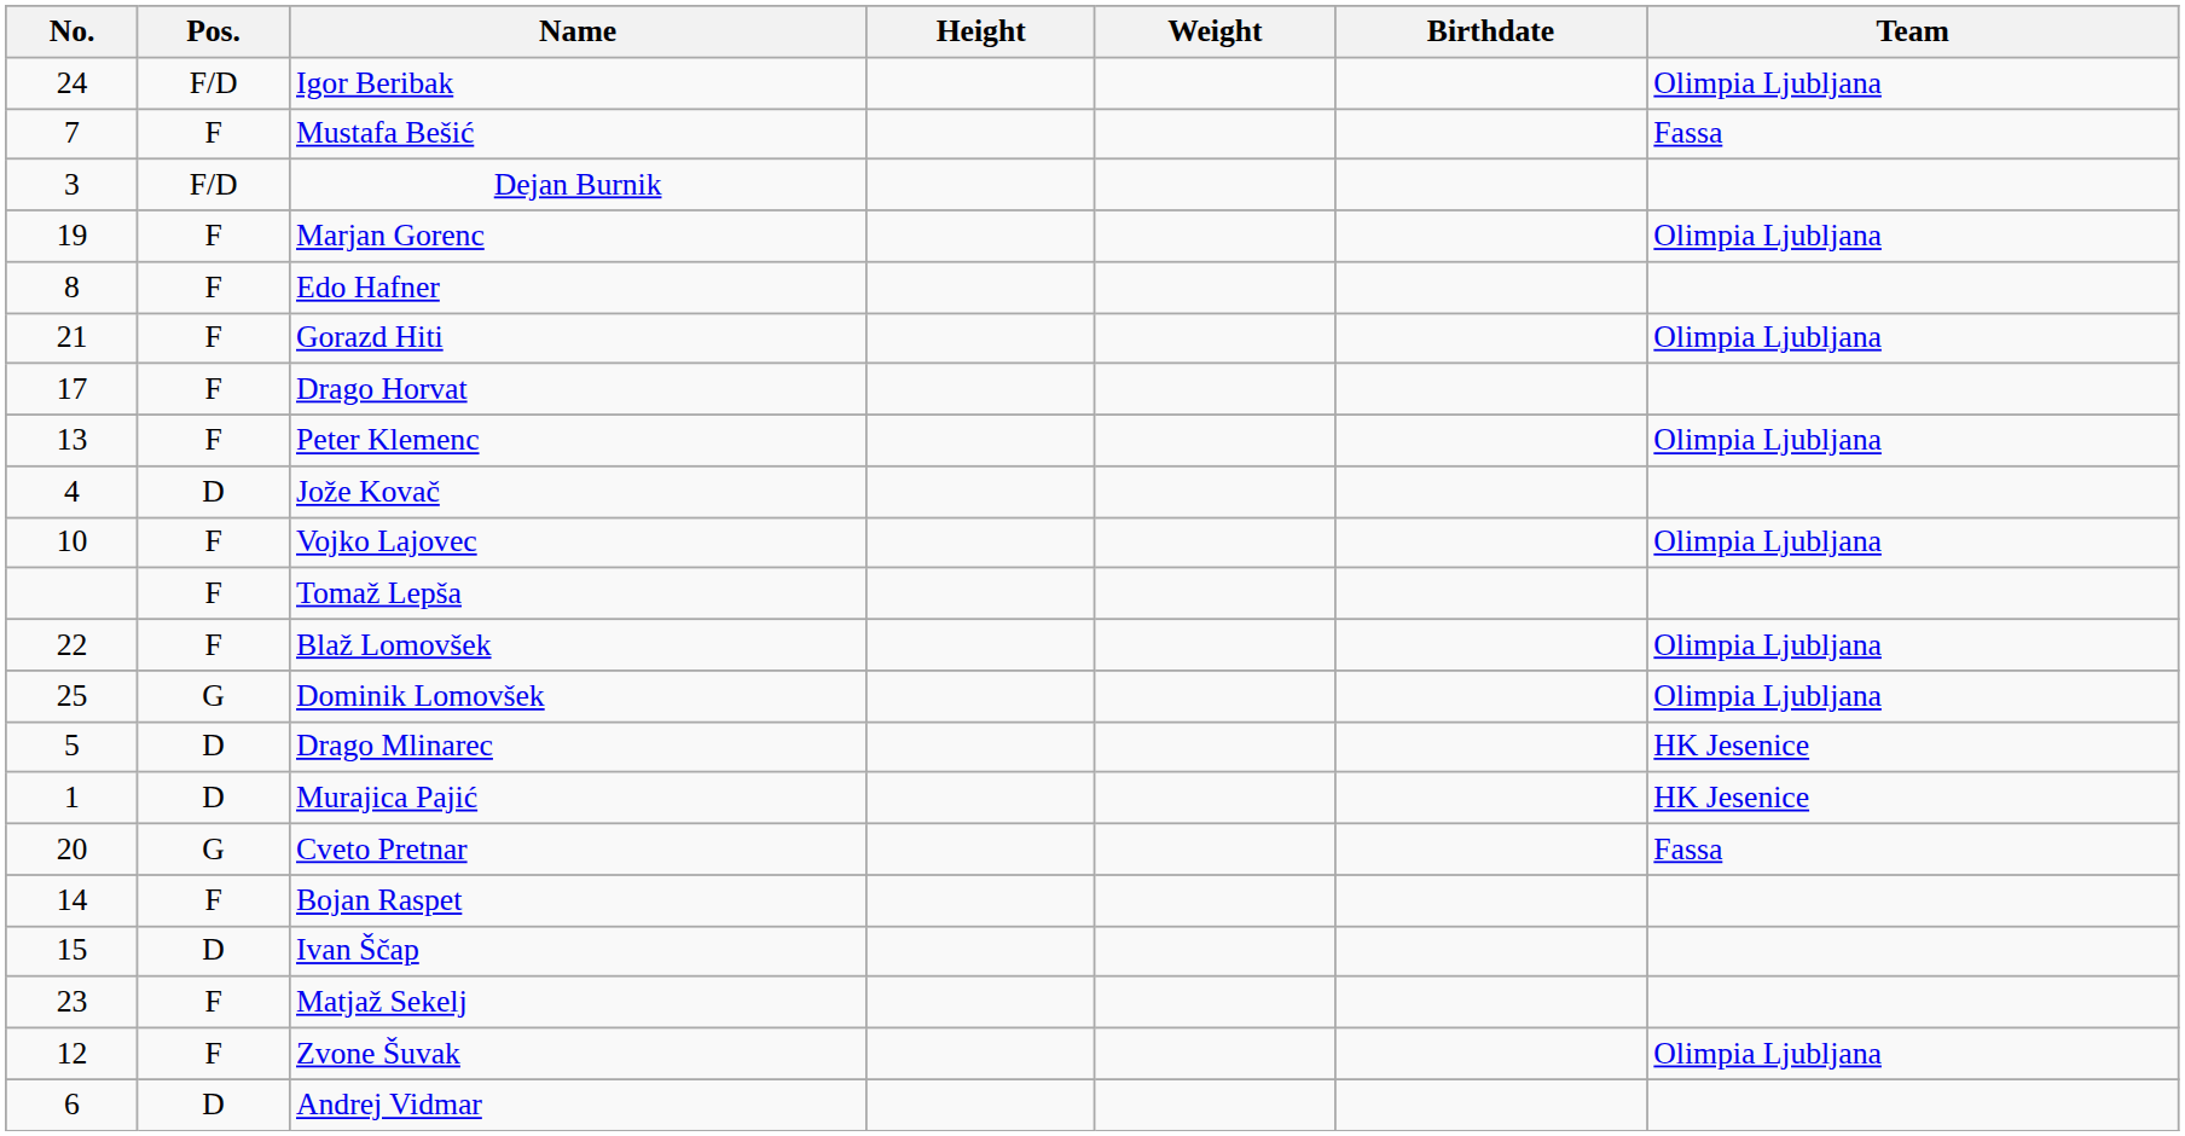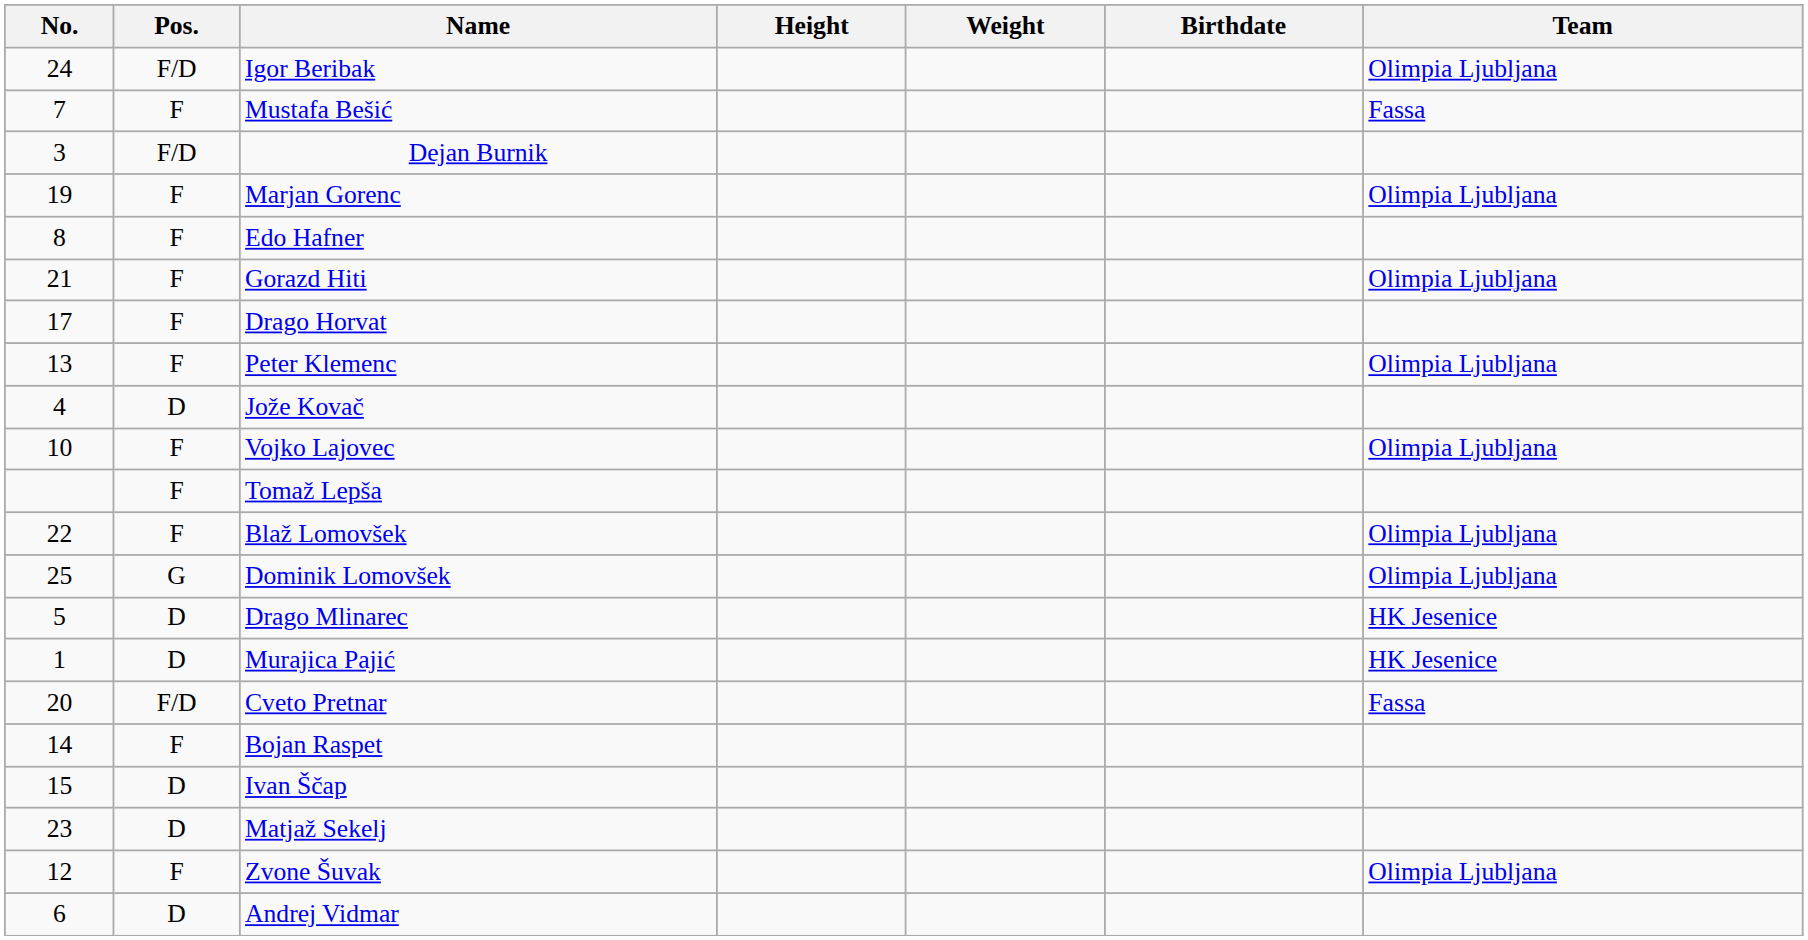Cveto Pretnar | Pos.: G -> F/D
Matjaž Sekelj | Pos.: F -> D
